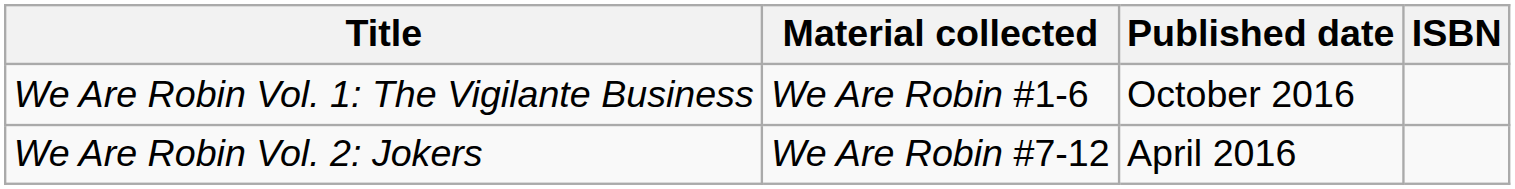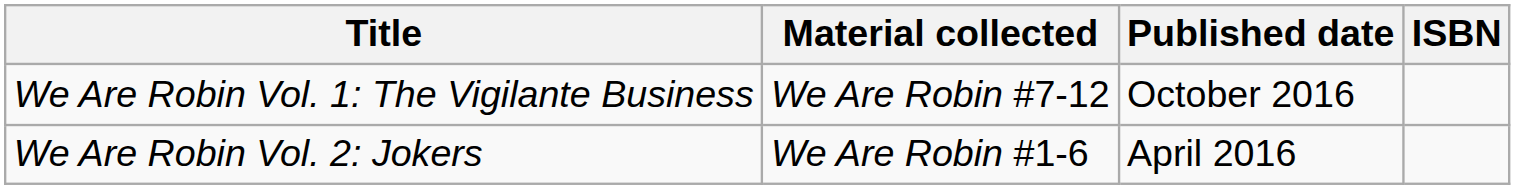We Are Robin Vol. 1: The Vigilante Business | Material collected: We Are Robin #1-6 -> We Are Robin #7-12
We Are Robin Vol. 2: Jokers | Material collected: We Are Robin #7-12 -> We Are Robin #1-6
